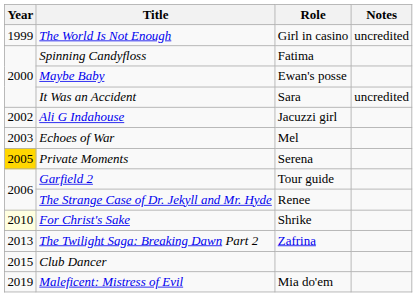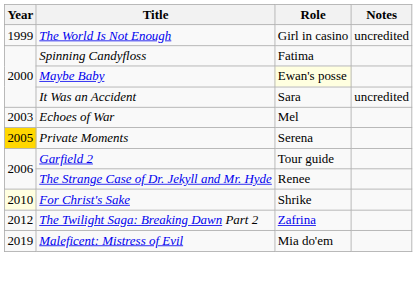Maybe Baby | Role: no background -> lightyellow background
- row: 2002 | Ali G Indahouse | Jacuzzi girl
The Twilight Saga: Breaking Dawn Part 2 | Year: 2013 -> 2012
- row: 2015 | Club Dancer
